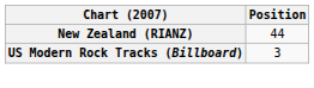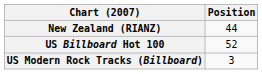+ row: US Billboard Hot 100 | 52
